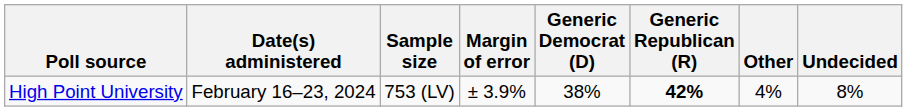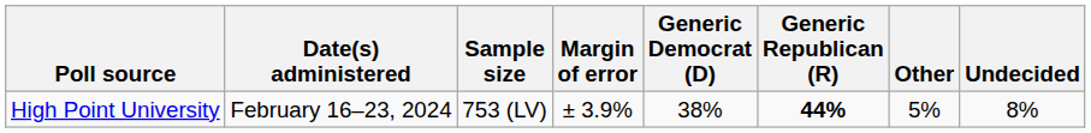High Point University | Generic Republican (R): 42% -> 44%
High Point University | Other: 4% -> 5%
